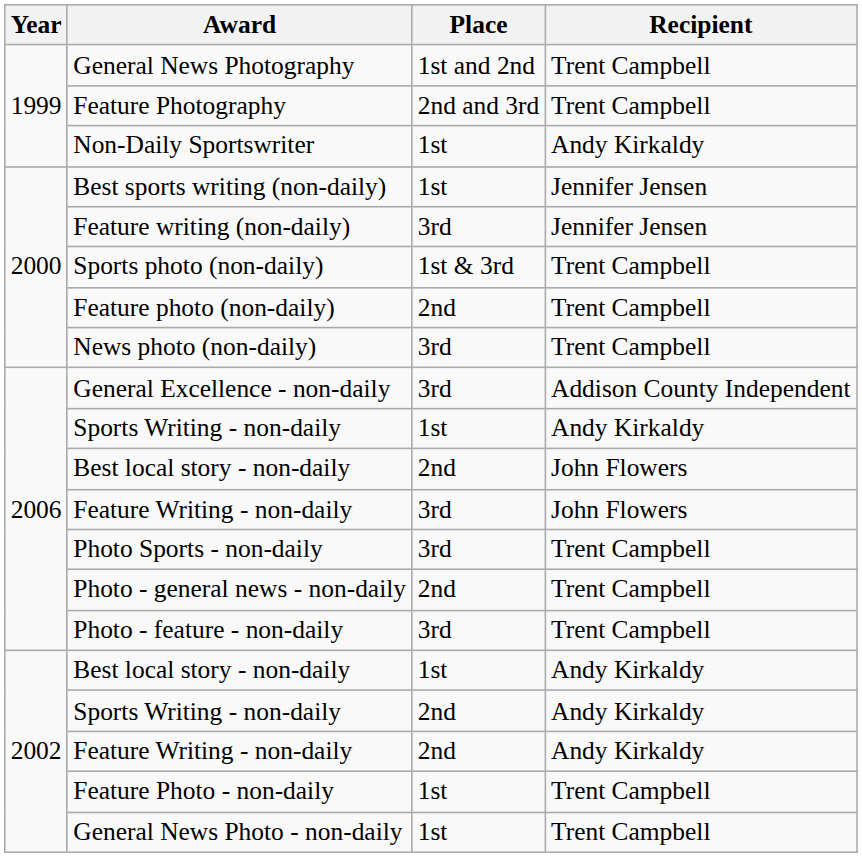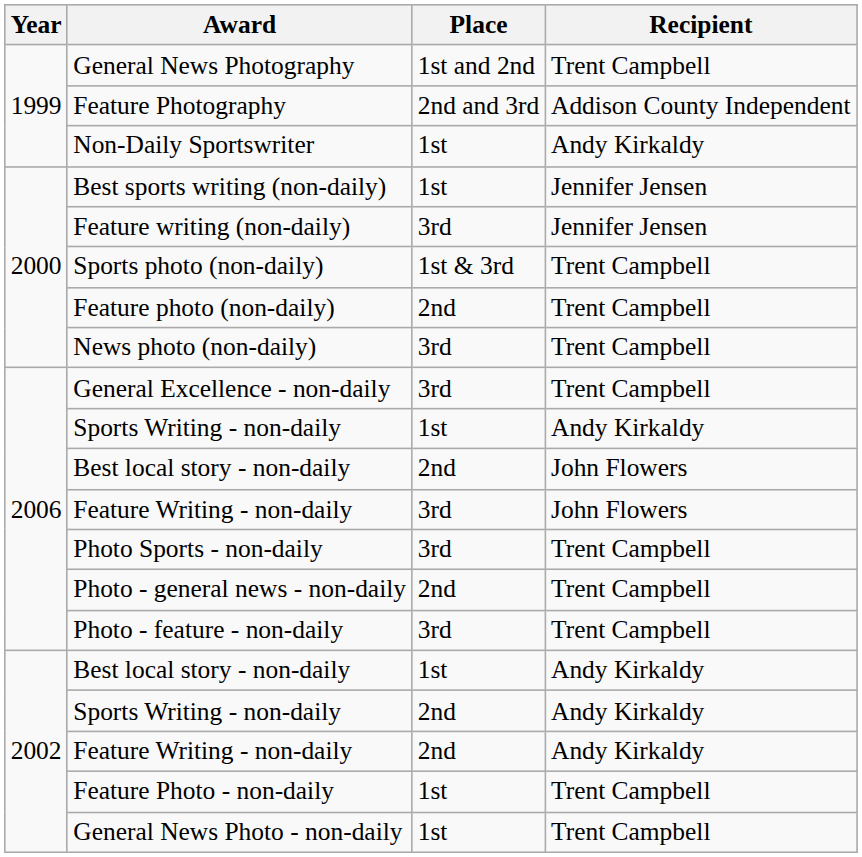Feature Photography | Recipient: Trent Campbell -> Addison County Independent
General Excellence - non-daily | Recipient: Addison County Independent -> Trent Campbell
